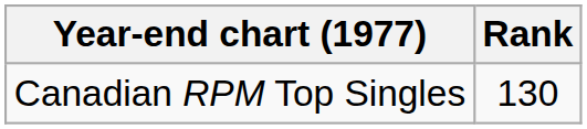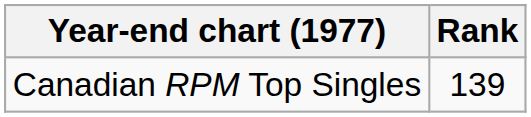Canadian RPM Top Singles | Rank: 130 -> 139
